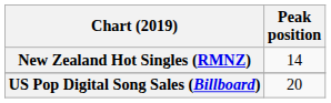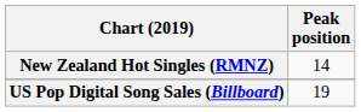US Pop Digital Song Sales (Billboard) | Peak position: 20 -> 19
